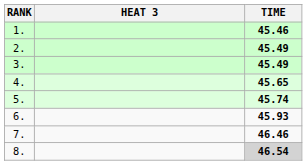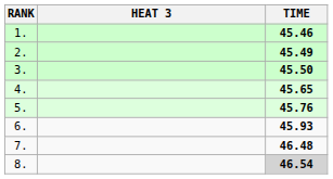3. | TIME: 45.49 -> 45.50
5. | TIME: 45.74 -> 45.76
7. | TIME: 46.46 -> 46.48
